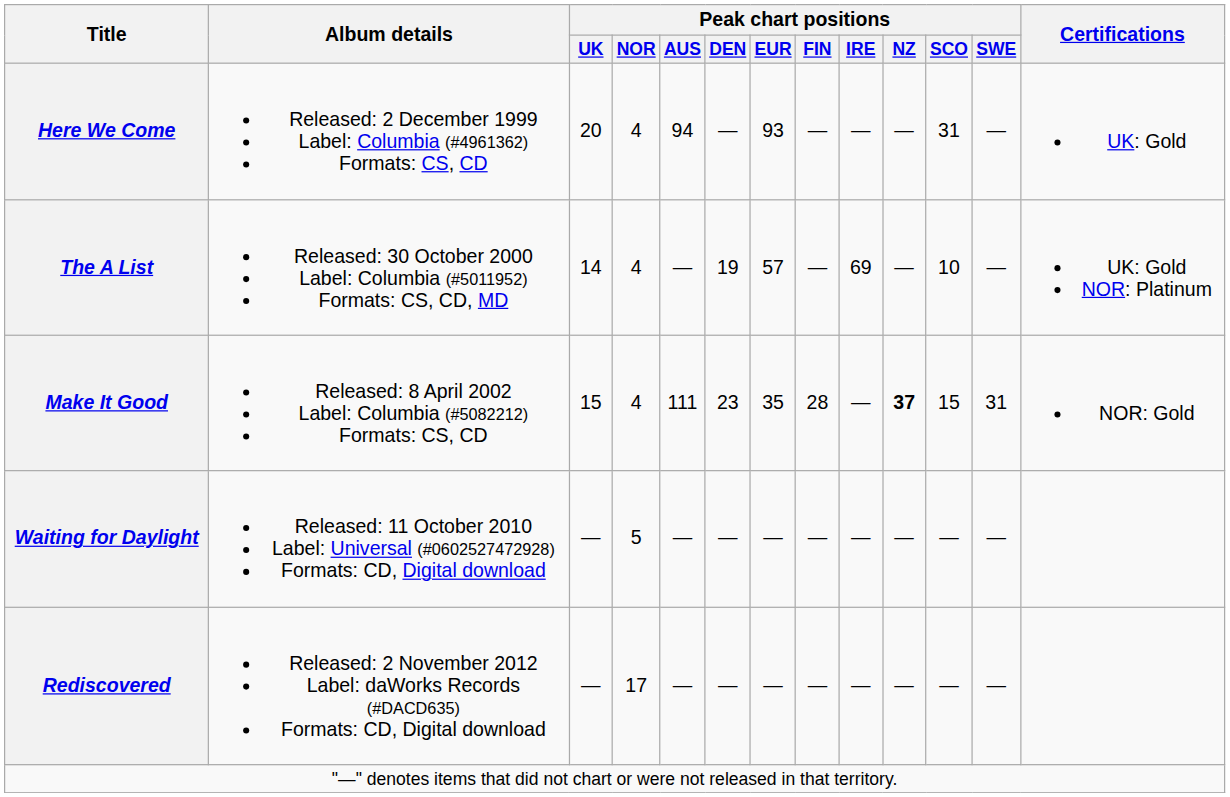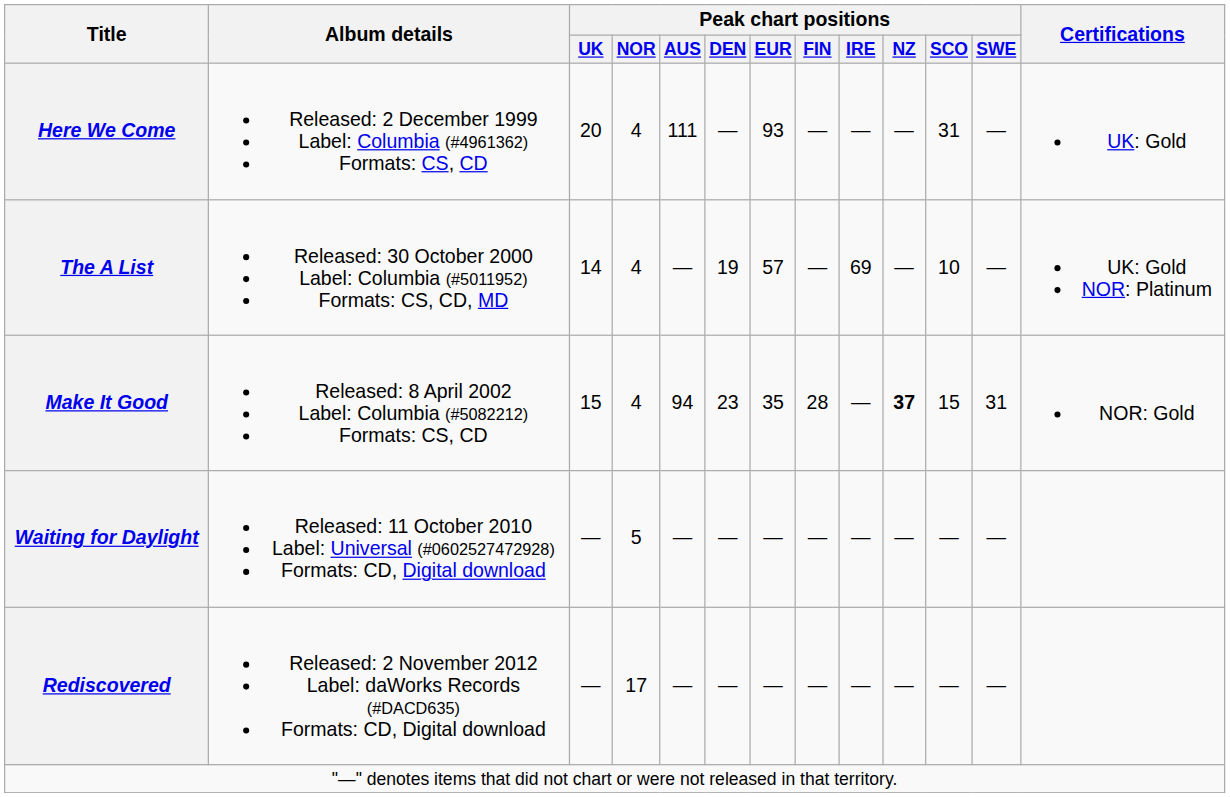Here We Come | Peak chart positions / AUS: 94 -> 111
Make It Good | Peak chart positions / AUS: 111 -> 94
